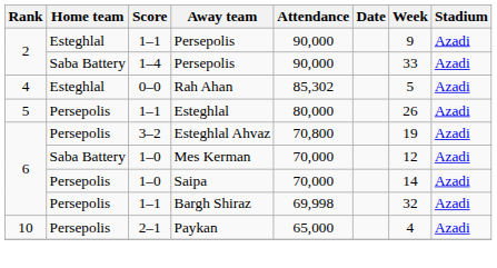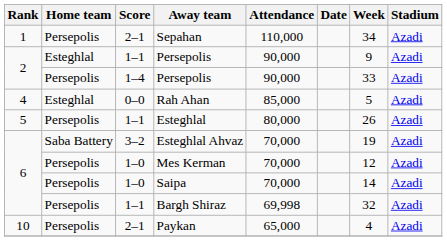+ row: 1 | Persepolis | 2–1 | Sepahan | 110,000 | 34 | Azadi
1–4 / Persepolis | Home team: Saba Battery -> Persepolis
Rah Ahan | Attendance: 85,302 -> 85,000
Esteghlal Ahvaz | Home team: Persepolis -> Saba Battery
Esteghlal Ahvaz | Attendance: 70,800 -> 70,000
Mes Kerman | Home team: Saba Battery -> Persepolis
